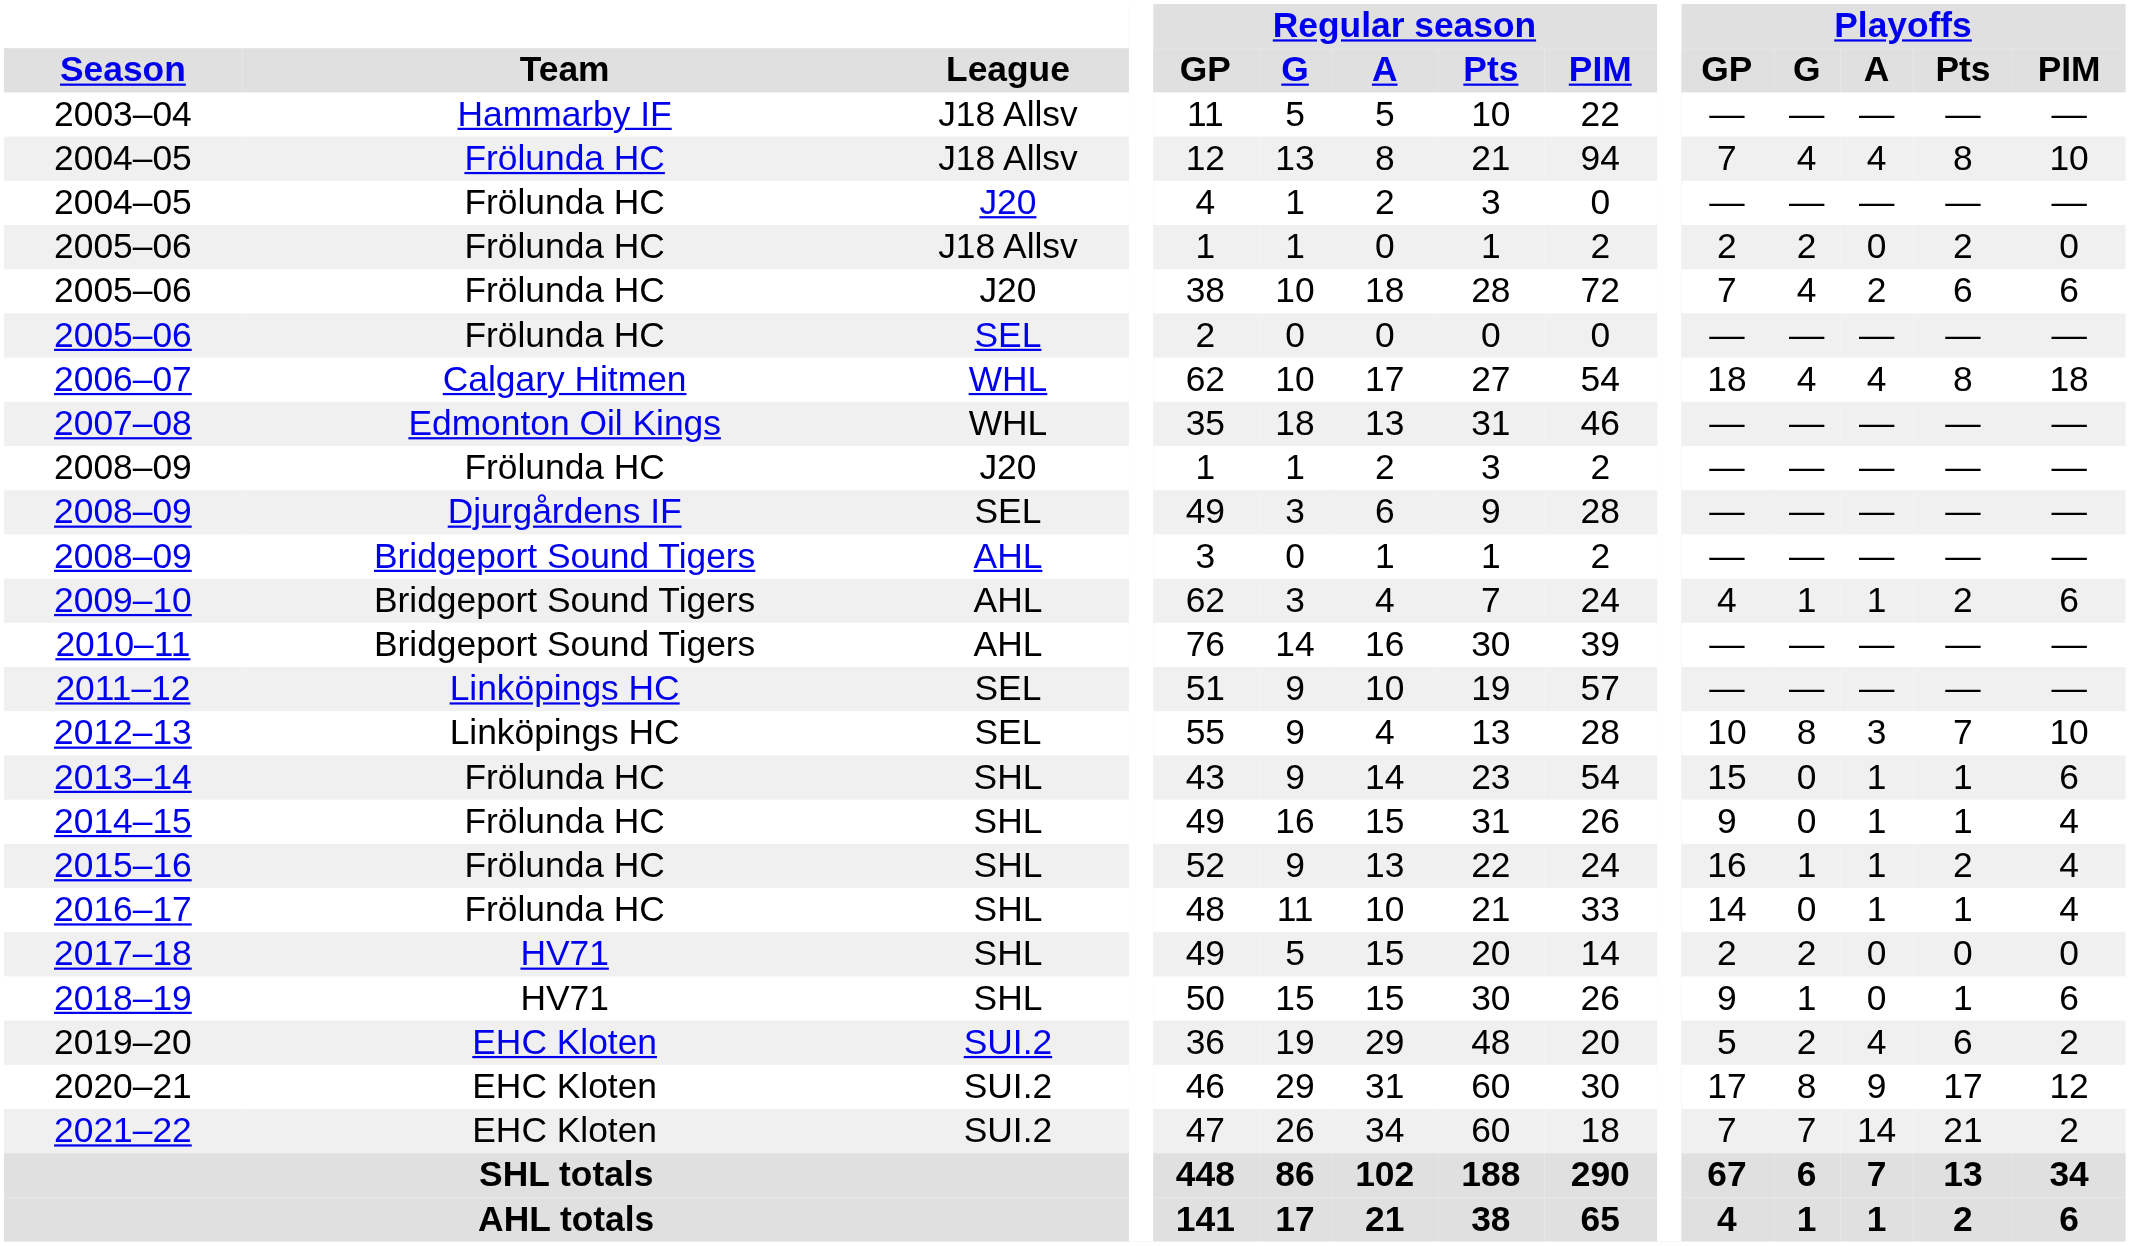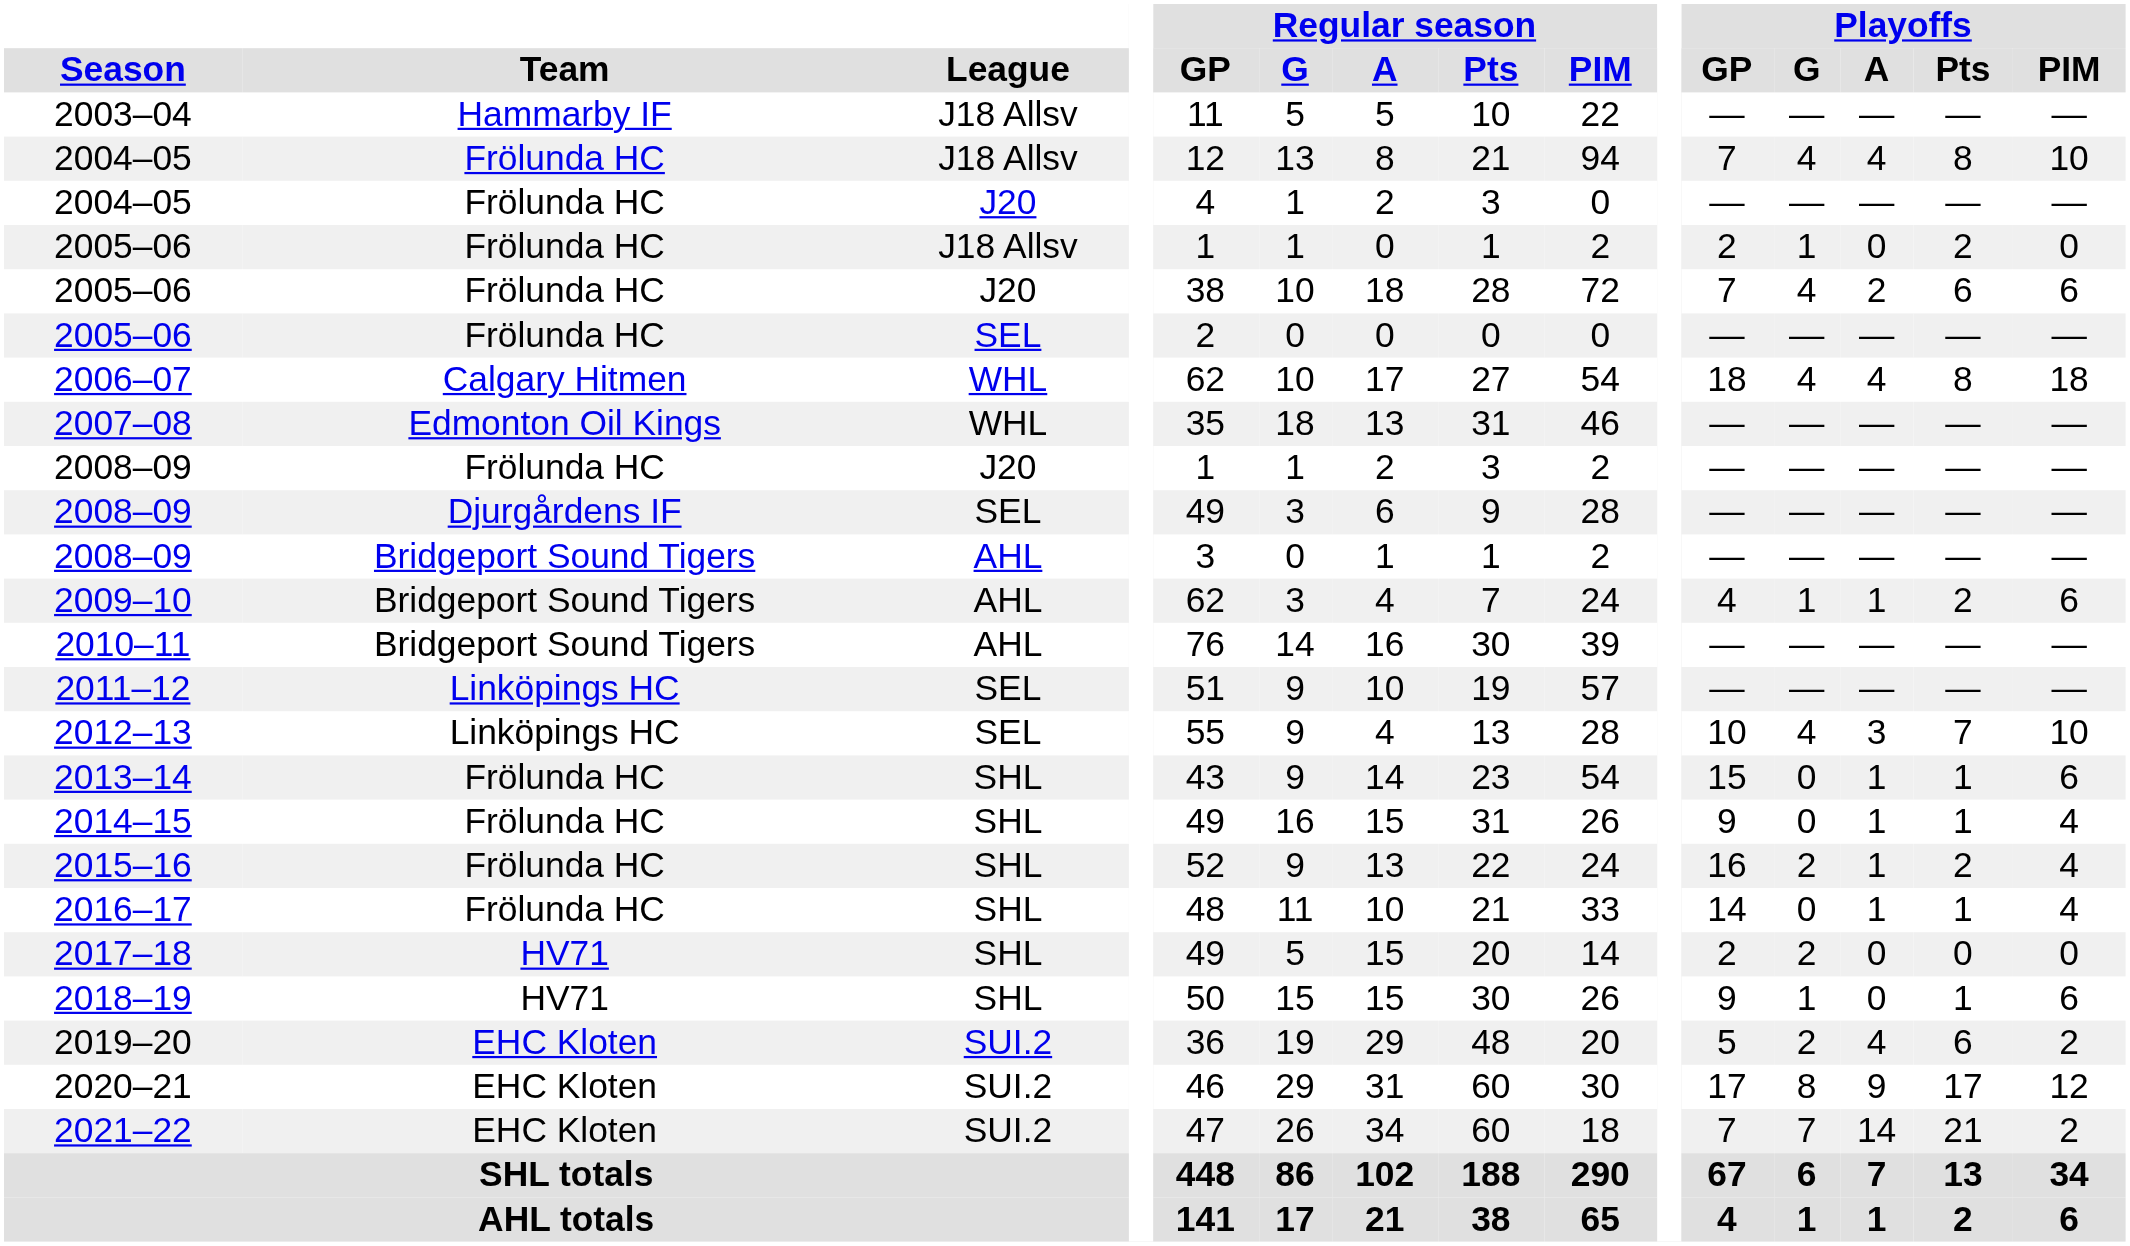2005–06 / J18 Allsv | Playoffs / G: 2 -> 1
2012–13 | Playoffs / G: 8 -> 4
2015–16 | Playoffs / G: 1 -> 2
